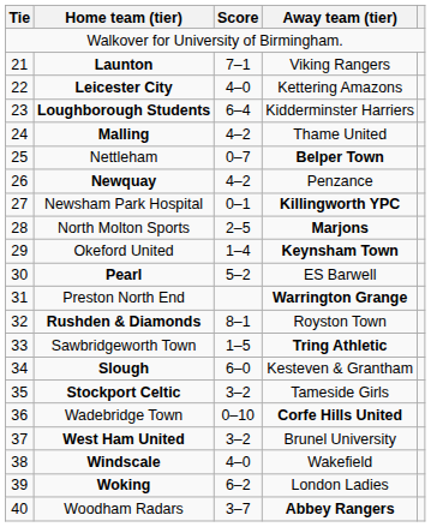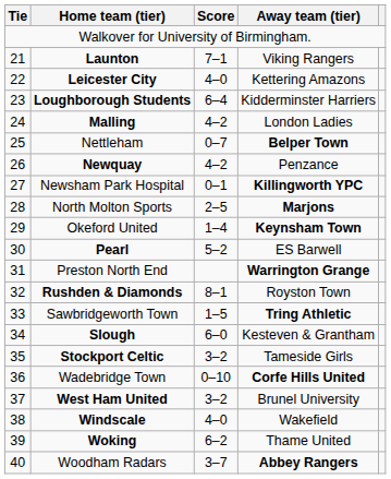Malling | Away team (tier): Thame United -> London Ladies
Woking | Away team (tier): London Ladies -> Thame United
